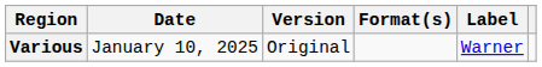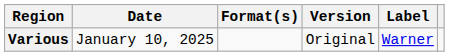columns swapped: Format(s) <-> Version
